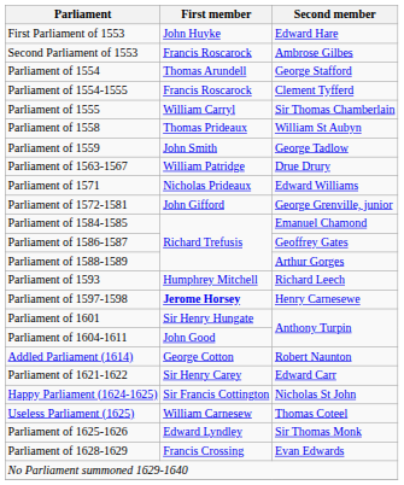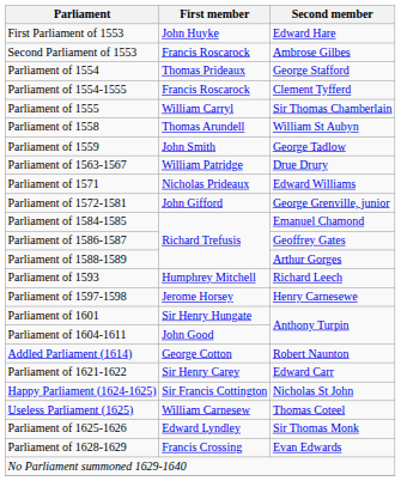Parliament of 1554 | First member: Thomas Arundell -> Thomas Prideaux
Parliament of 1558 | First member: Thomas Prideaux -> Thomas Arundell
Parliament of 1597-1598 | First member: bold -> normal
